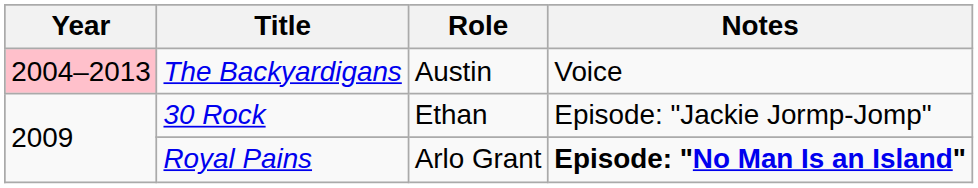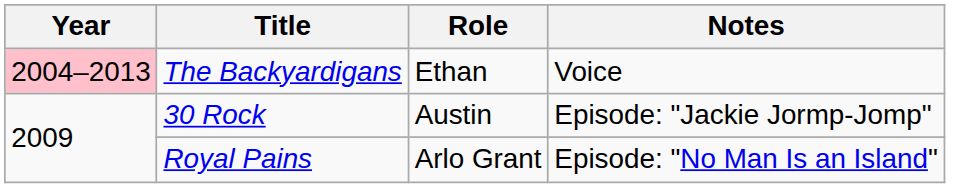The Backyardigans | Role: Austin -> Ethan
30 Rock | Role: Ethan -> Austin
Royal Pains | Notes: bold -> normal
